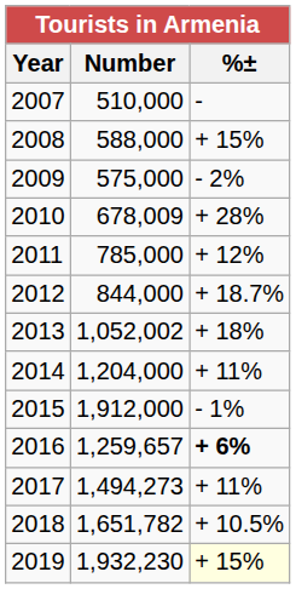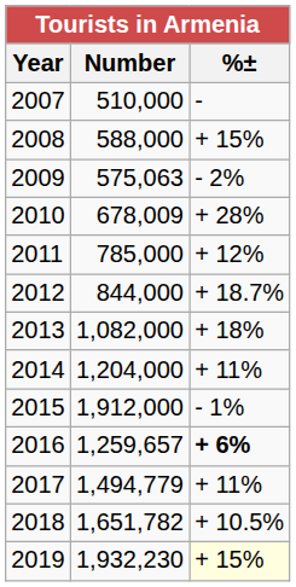2009 | Number: 575,000 -> 575,063
2013 | Number: 1,052,002 -> 1,082,000
2017 | Number: 1,494,273 -> 1,494,779
